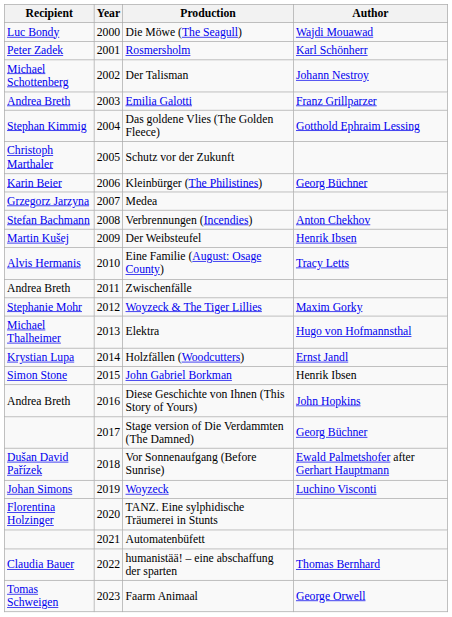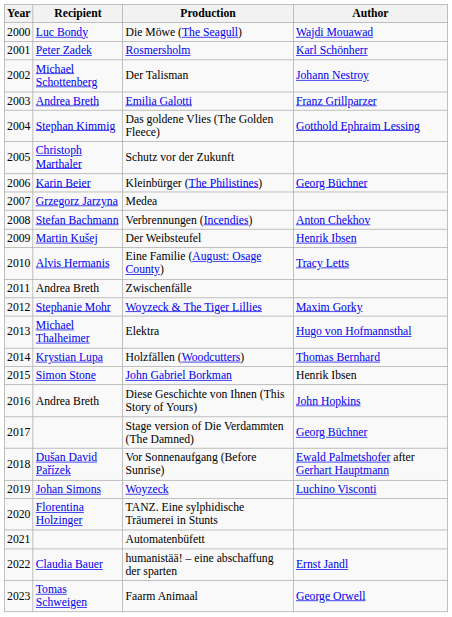columns swapped: Year <-> Recipient
Holzfällen (Woodcutters) | Author: Ernst Jandl -> Thomas Bernhard
humanistää! – eine abschaffung der sparten | Author: Thomas Bernhard -> Ernst Jandl
